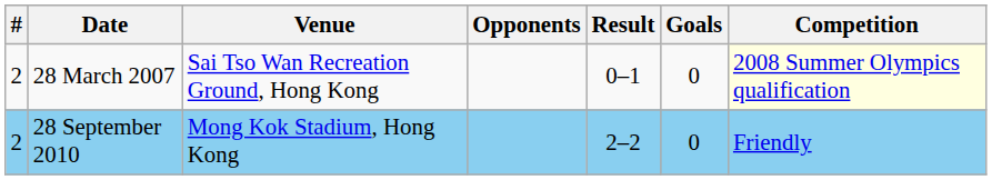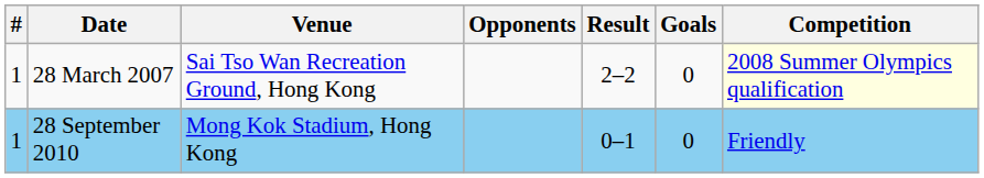28 March 2007 | #: 2 -> 1
28 March 2007 | Result: 0–1 -> 2–2
28 September 2010 | #: 2 -> 1
28 September 2010 | Result: 2–2 -> 0–1
